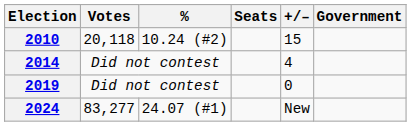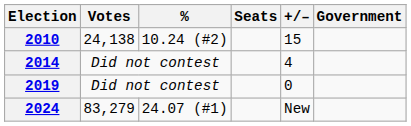2010 | Votes: 20,118 -> 24,138
2024 | Votes: 83,277 -> 83,279
